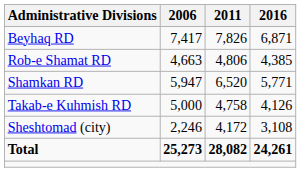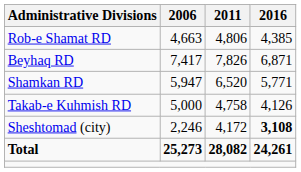rows swapped: Beyhaq RD <-> Rob-e Shamat RD
Sheshtomad (city) | 2016: normal -> bold
